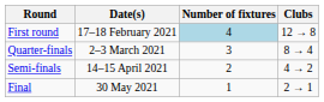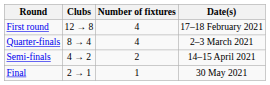columns swapped: Date(s) <-> Clubs
First round | Number of fixtures: lightblue background -> no background
Quarter-finals | Number of fixtures: 3 -> 4
